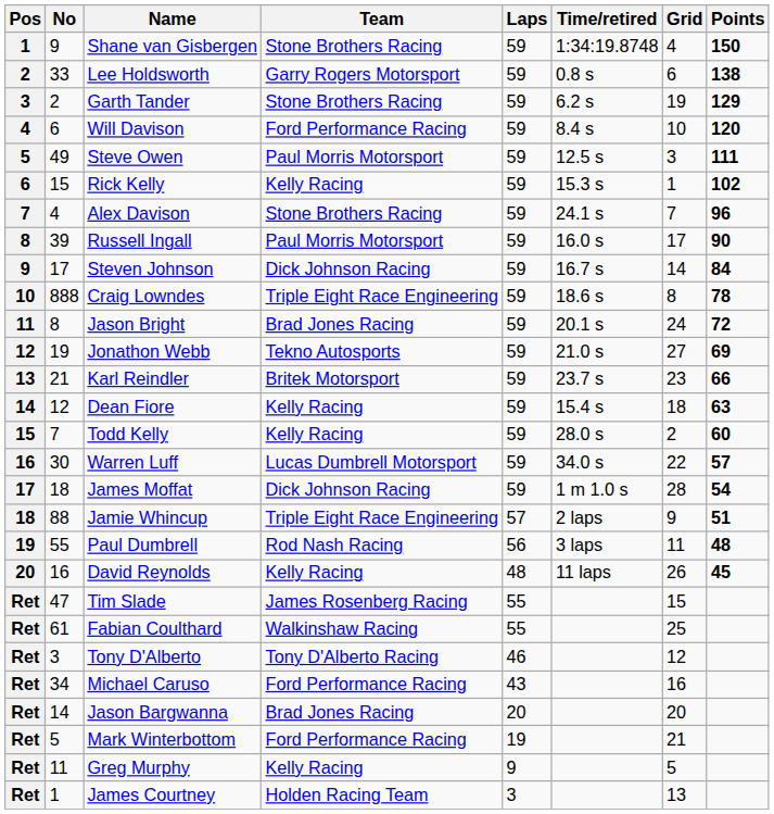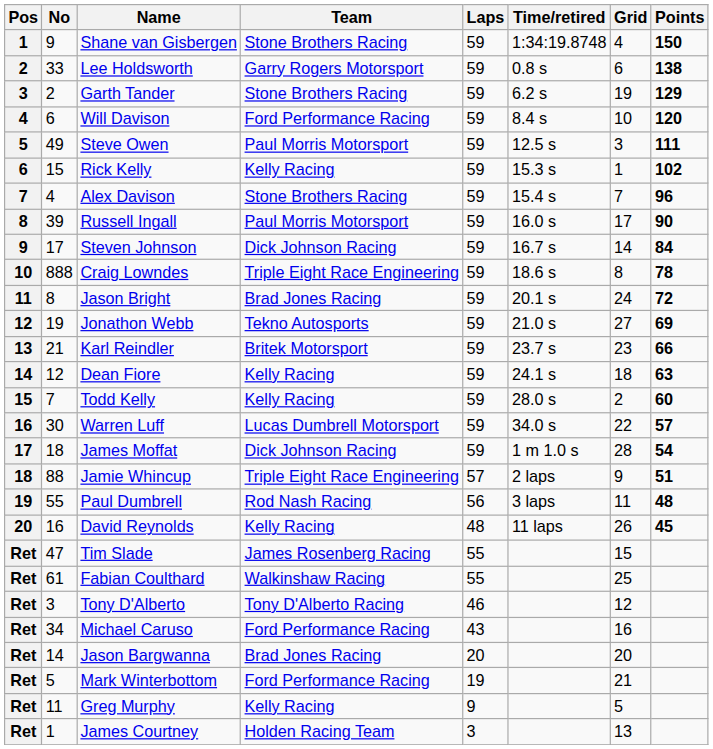Alex Davison | Time/retired: 24.1 s -> 15.4 s
Dean Fiore | Time/retired: 15.4 s -> 24.1 s
